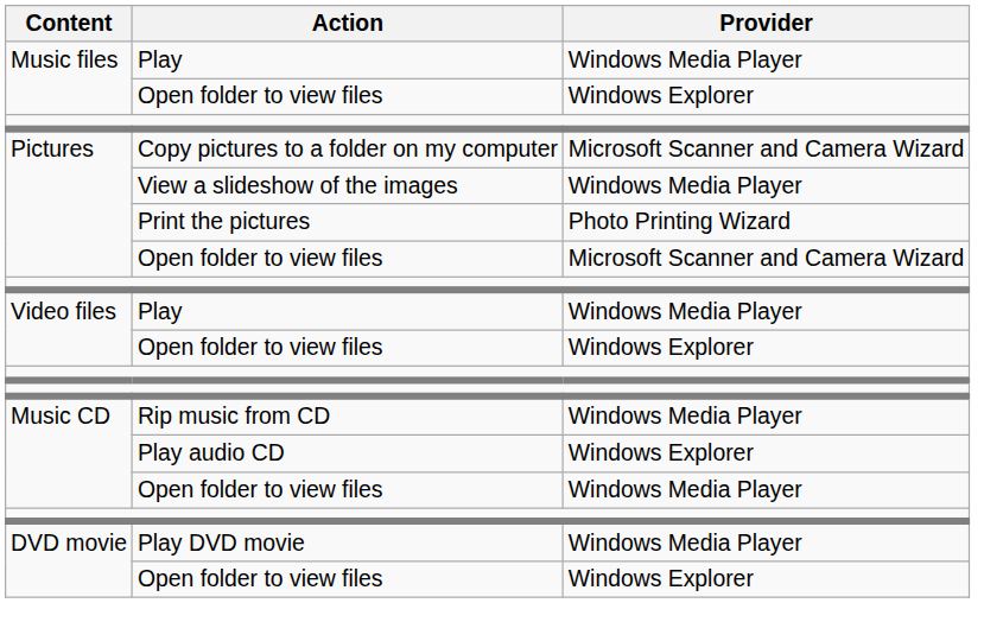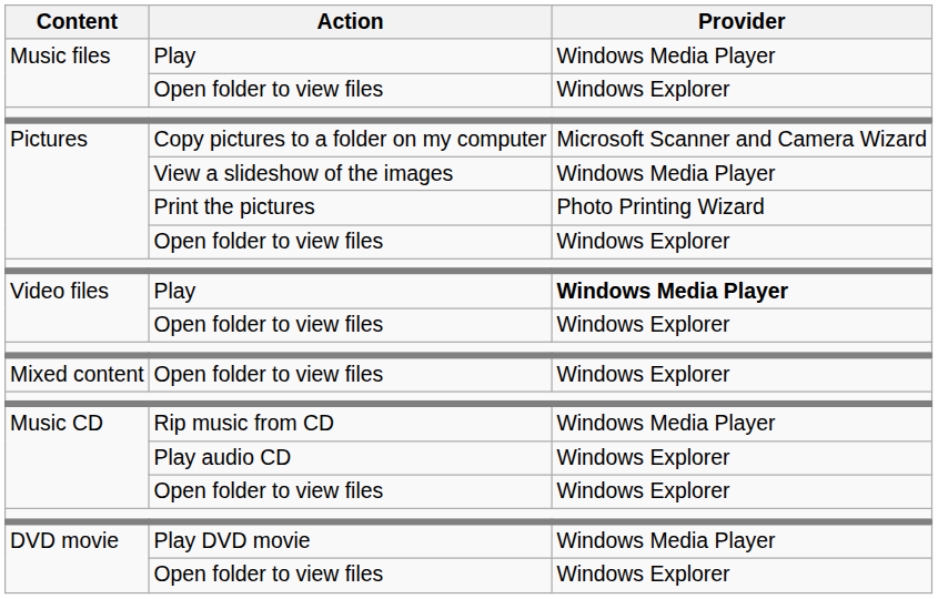Pictures / Open folder to view files | Provider: Microsoft Scanner and Camera Wizard -> Windows Explorer
Video files / Play | Provider: normal -> bold
+ row: Mixed content | Open folder to view files | Windows Explorer
Music CD / Open folder to view files | Provider: Windows Media Player -> Windows Explorer
